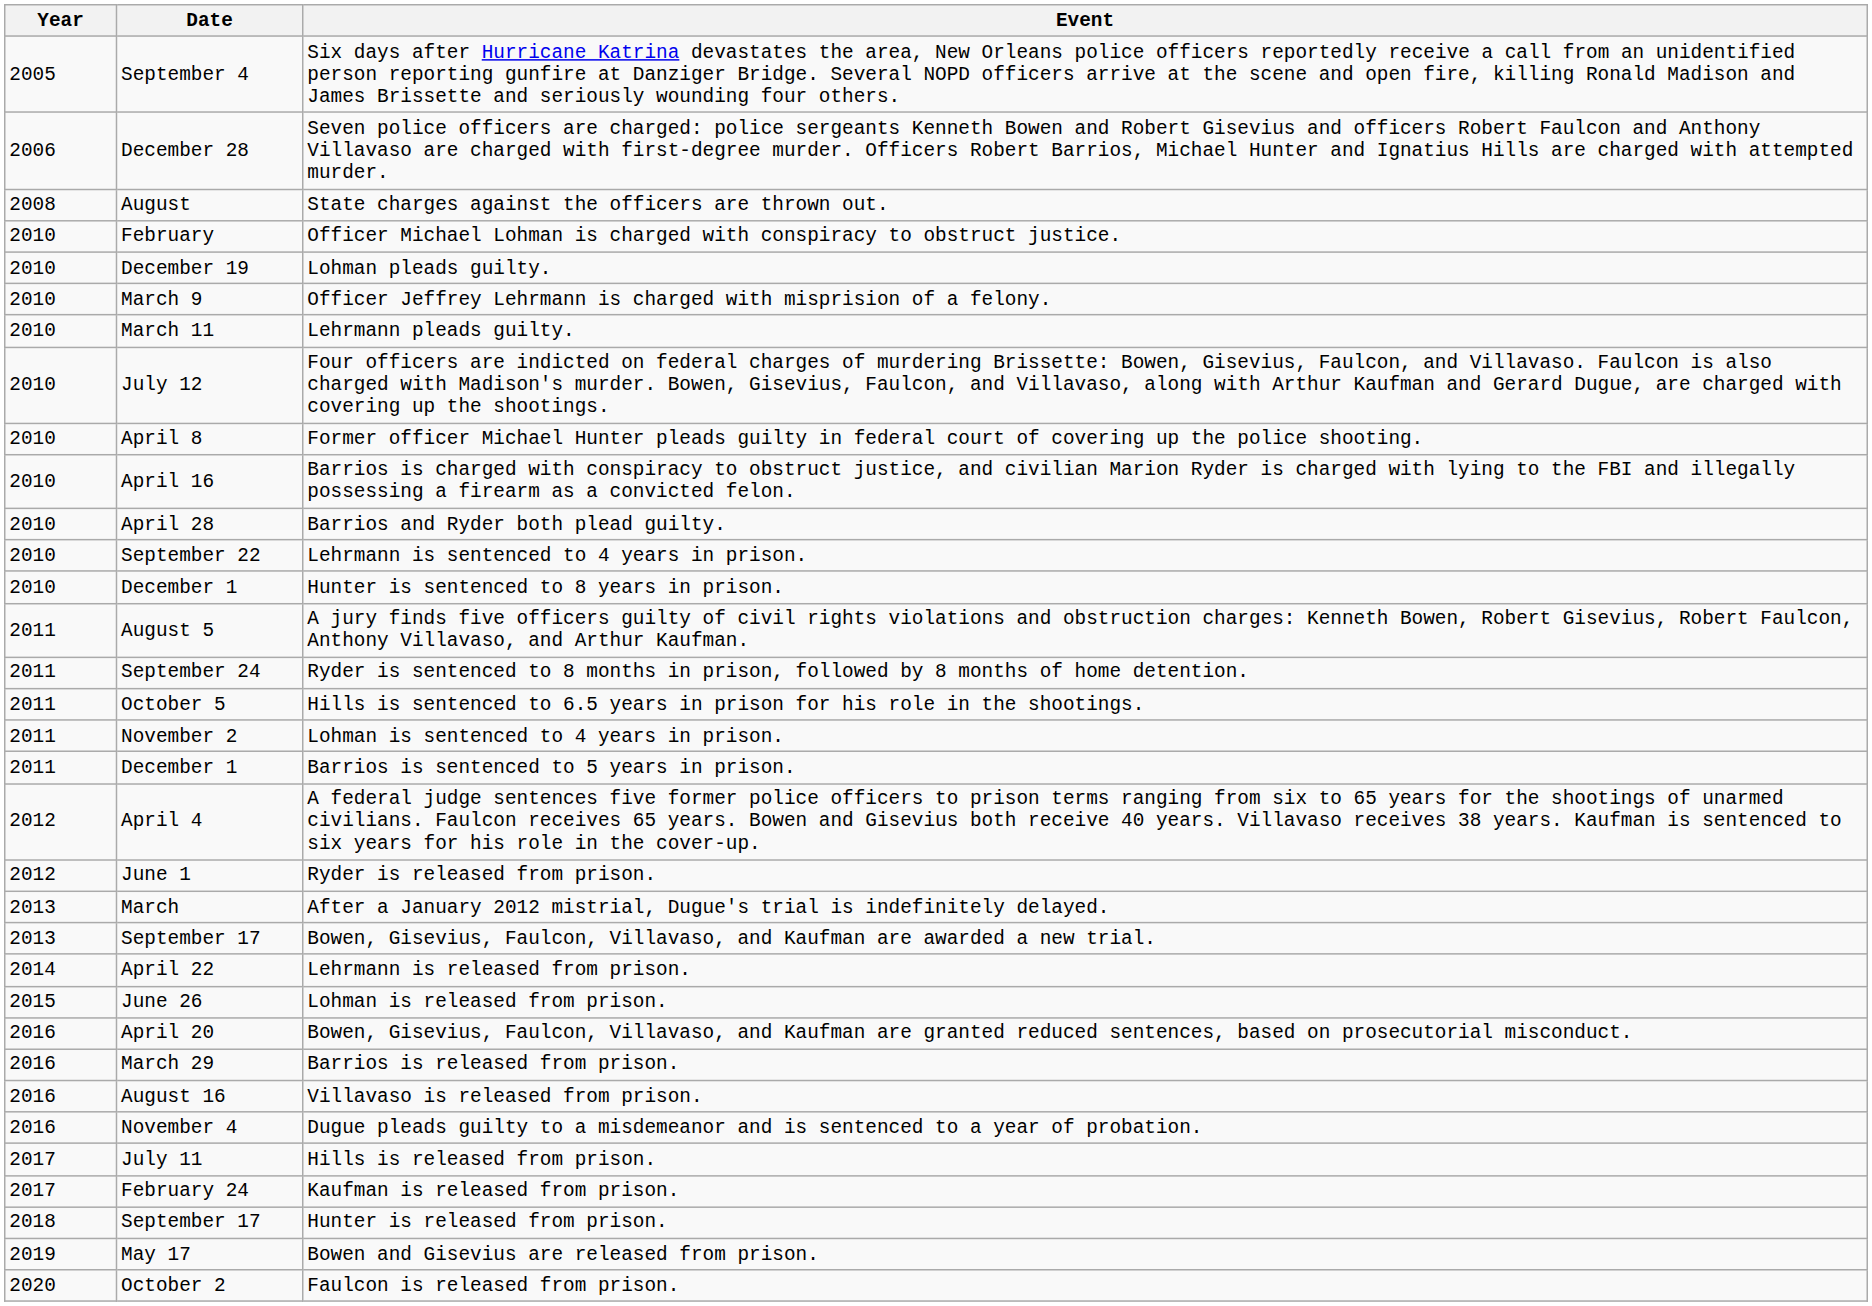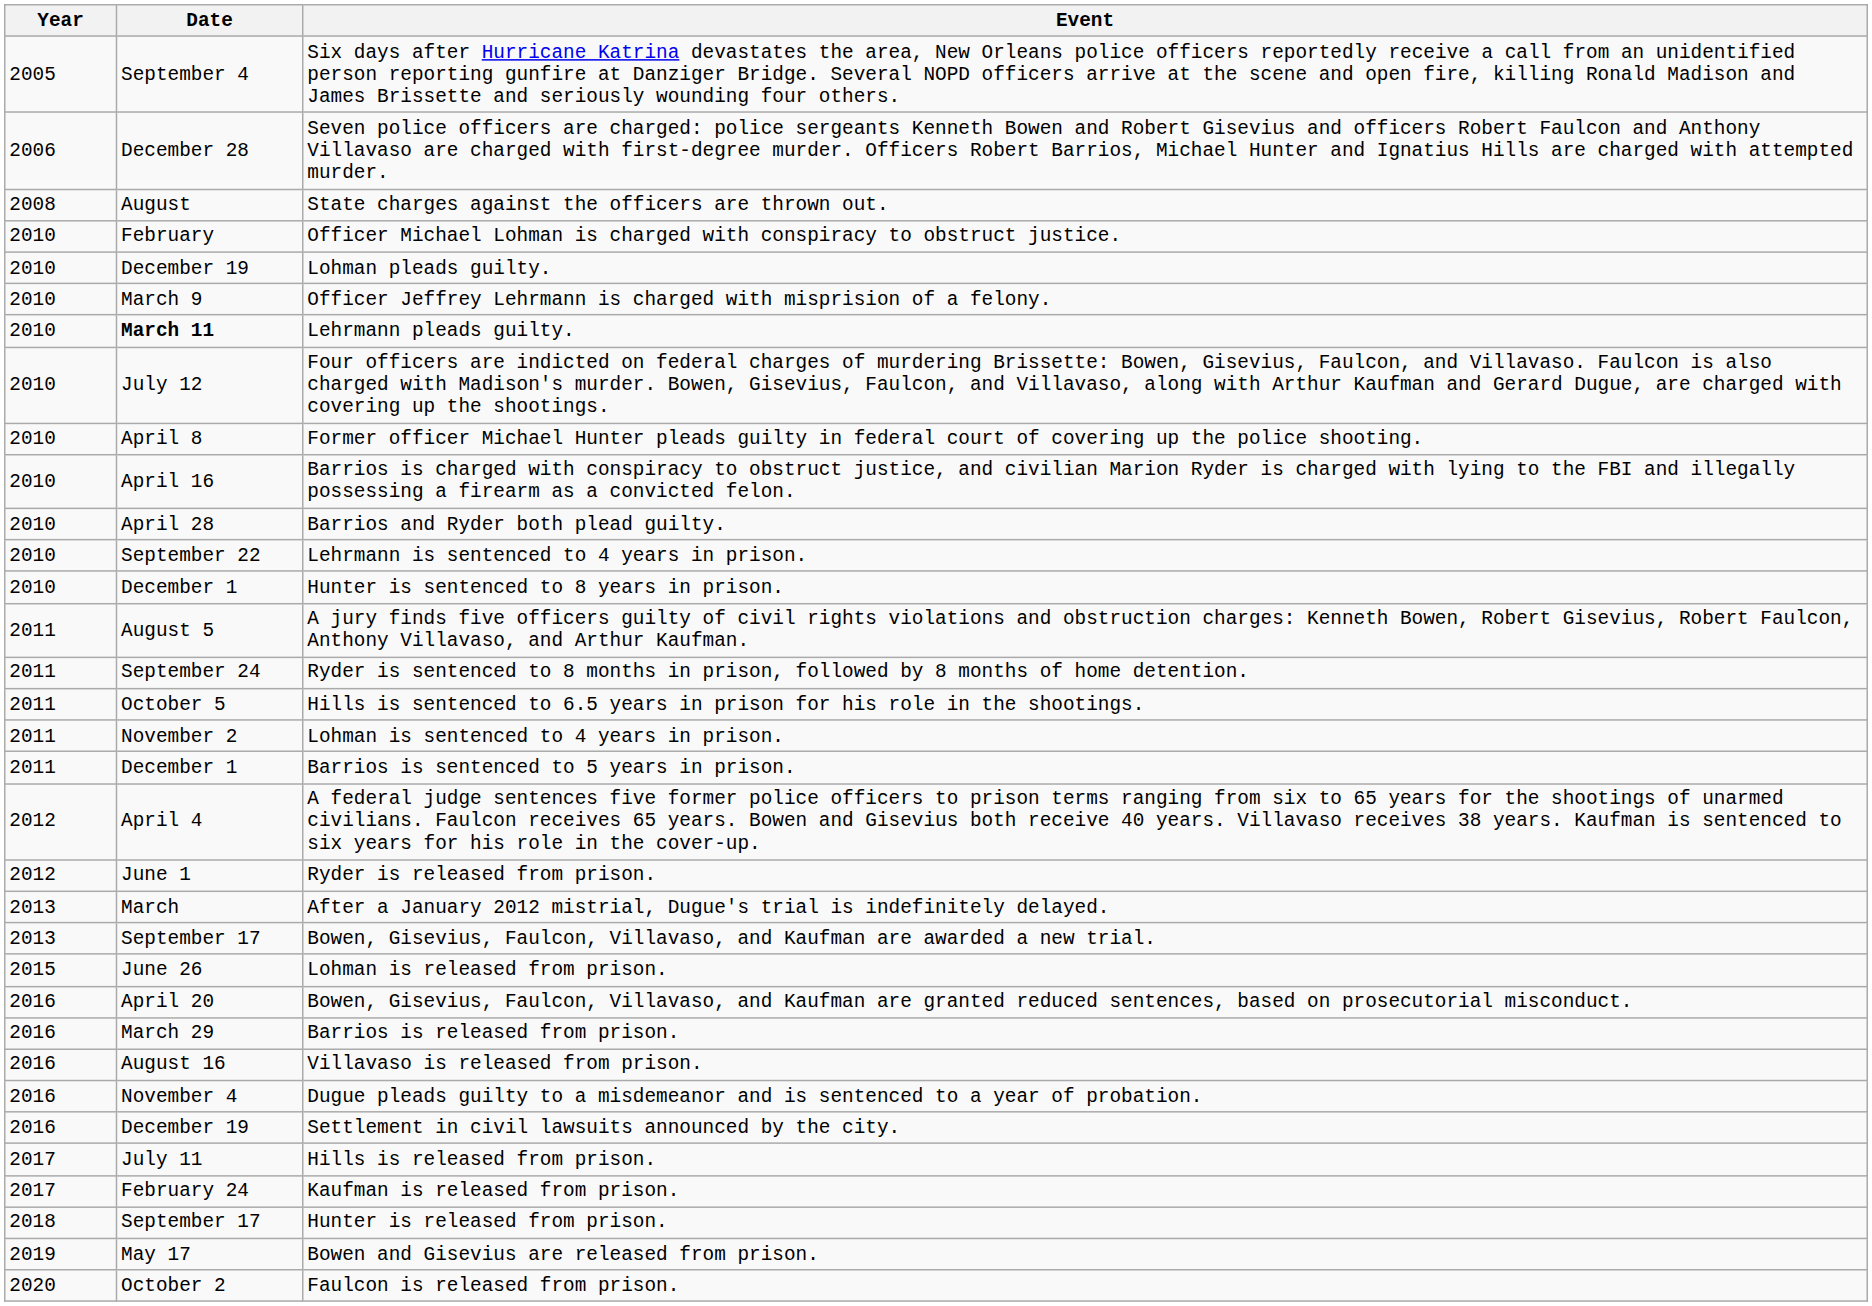Lehrmann pleads guilty. | Date: normal -> bold
- row: 2014 | April 22 | Lehrmann is released from prison.
+ row: 2016 | December 19 | Settlement in civil lawsuits announced by the city.
